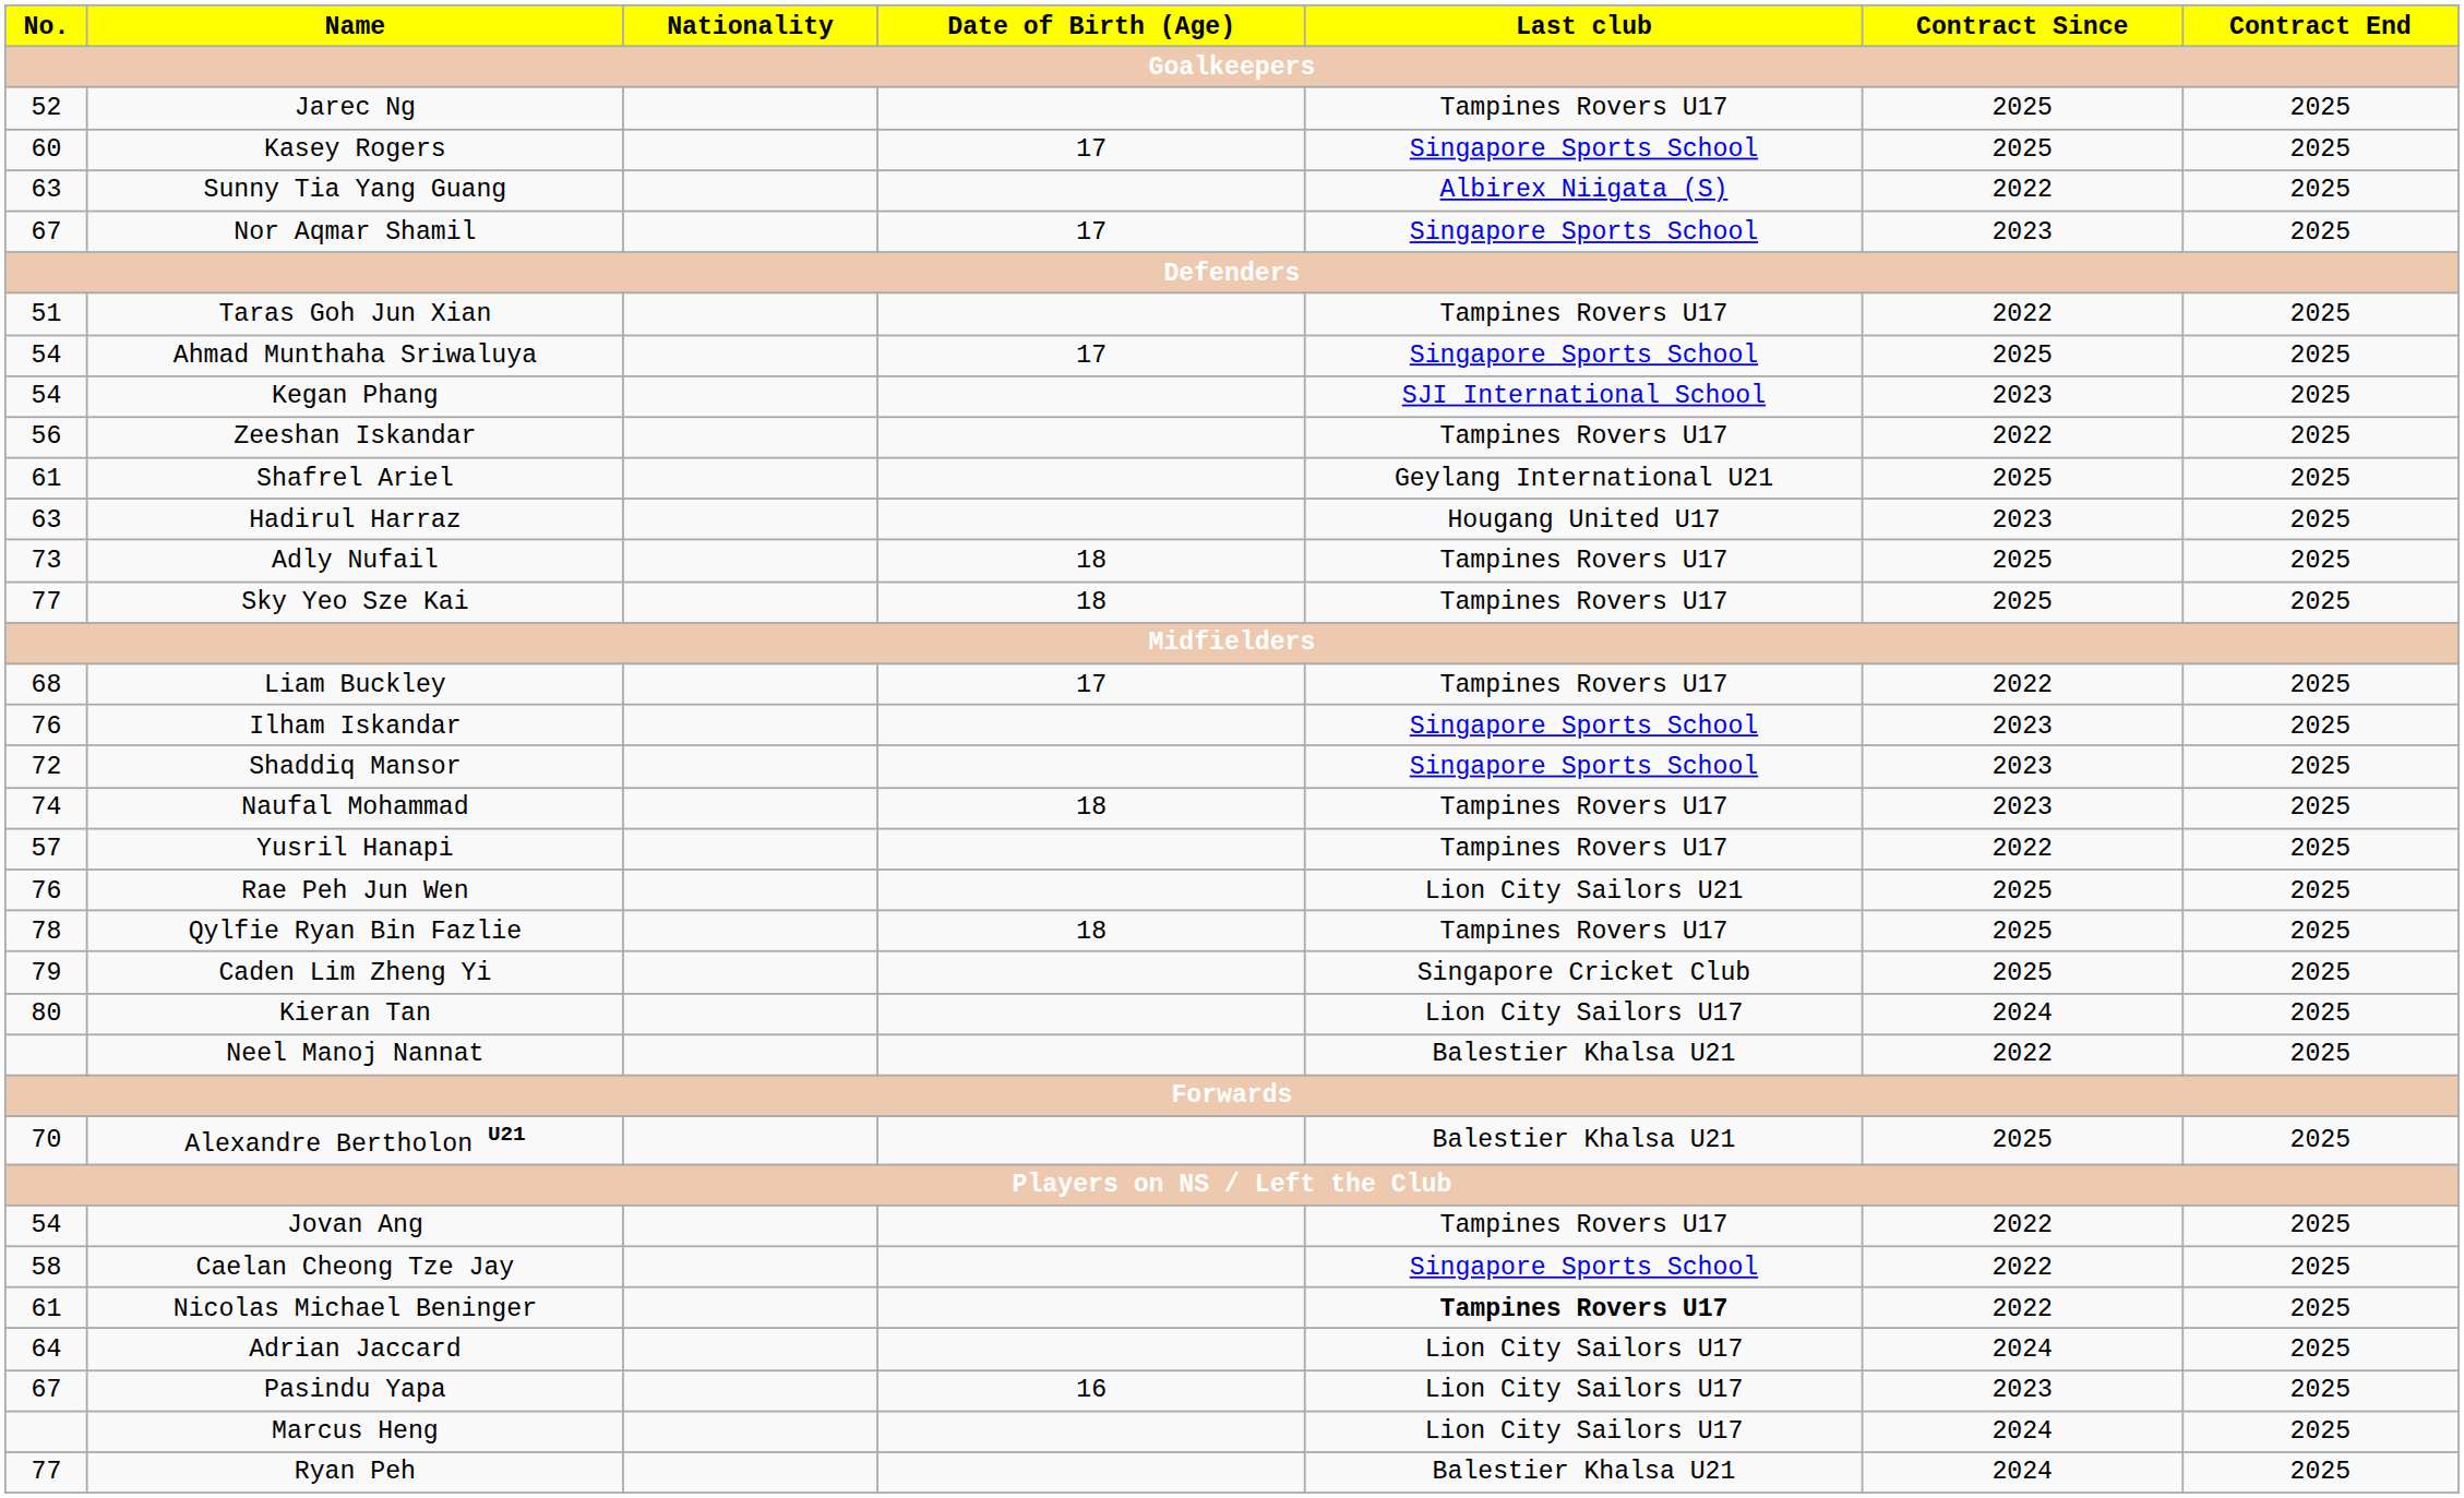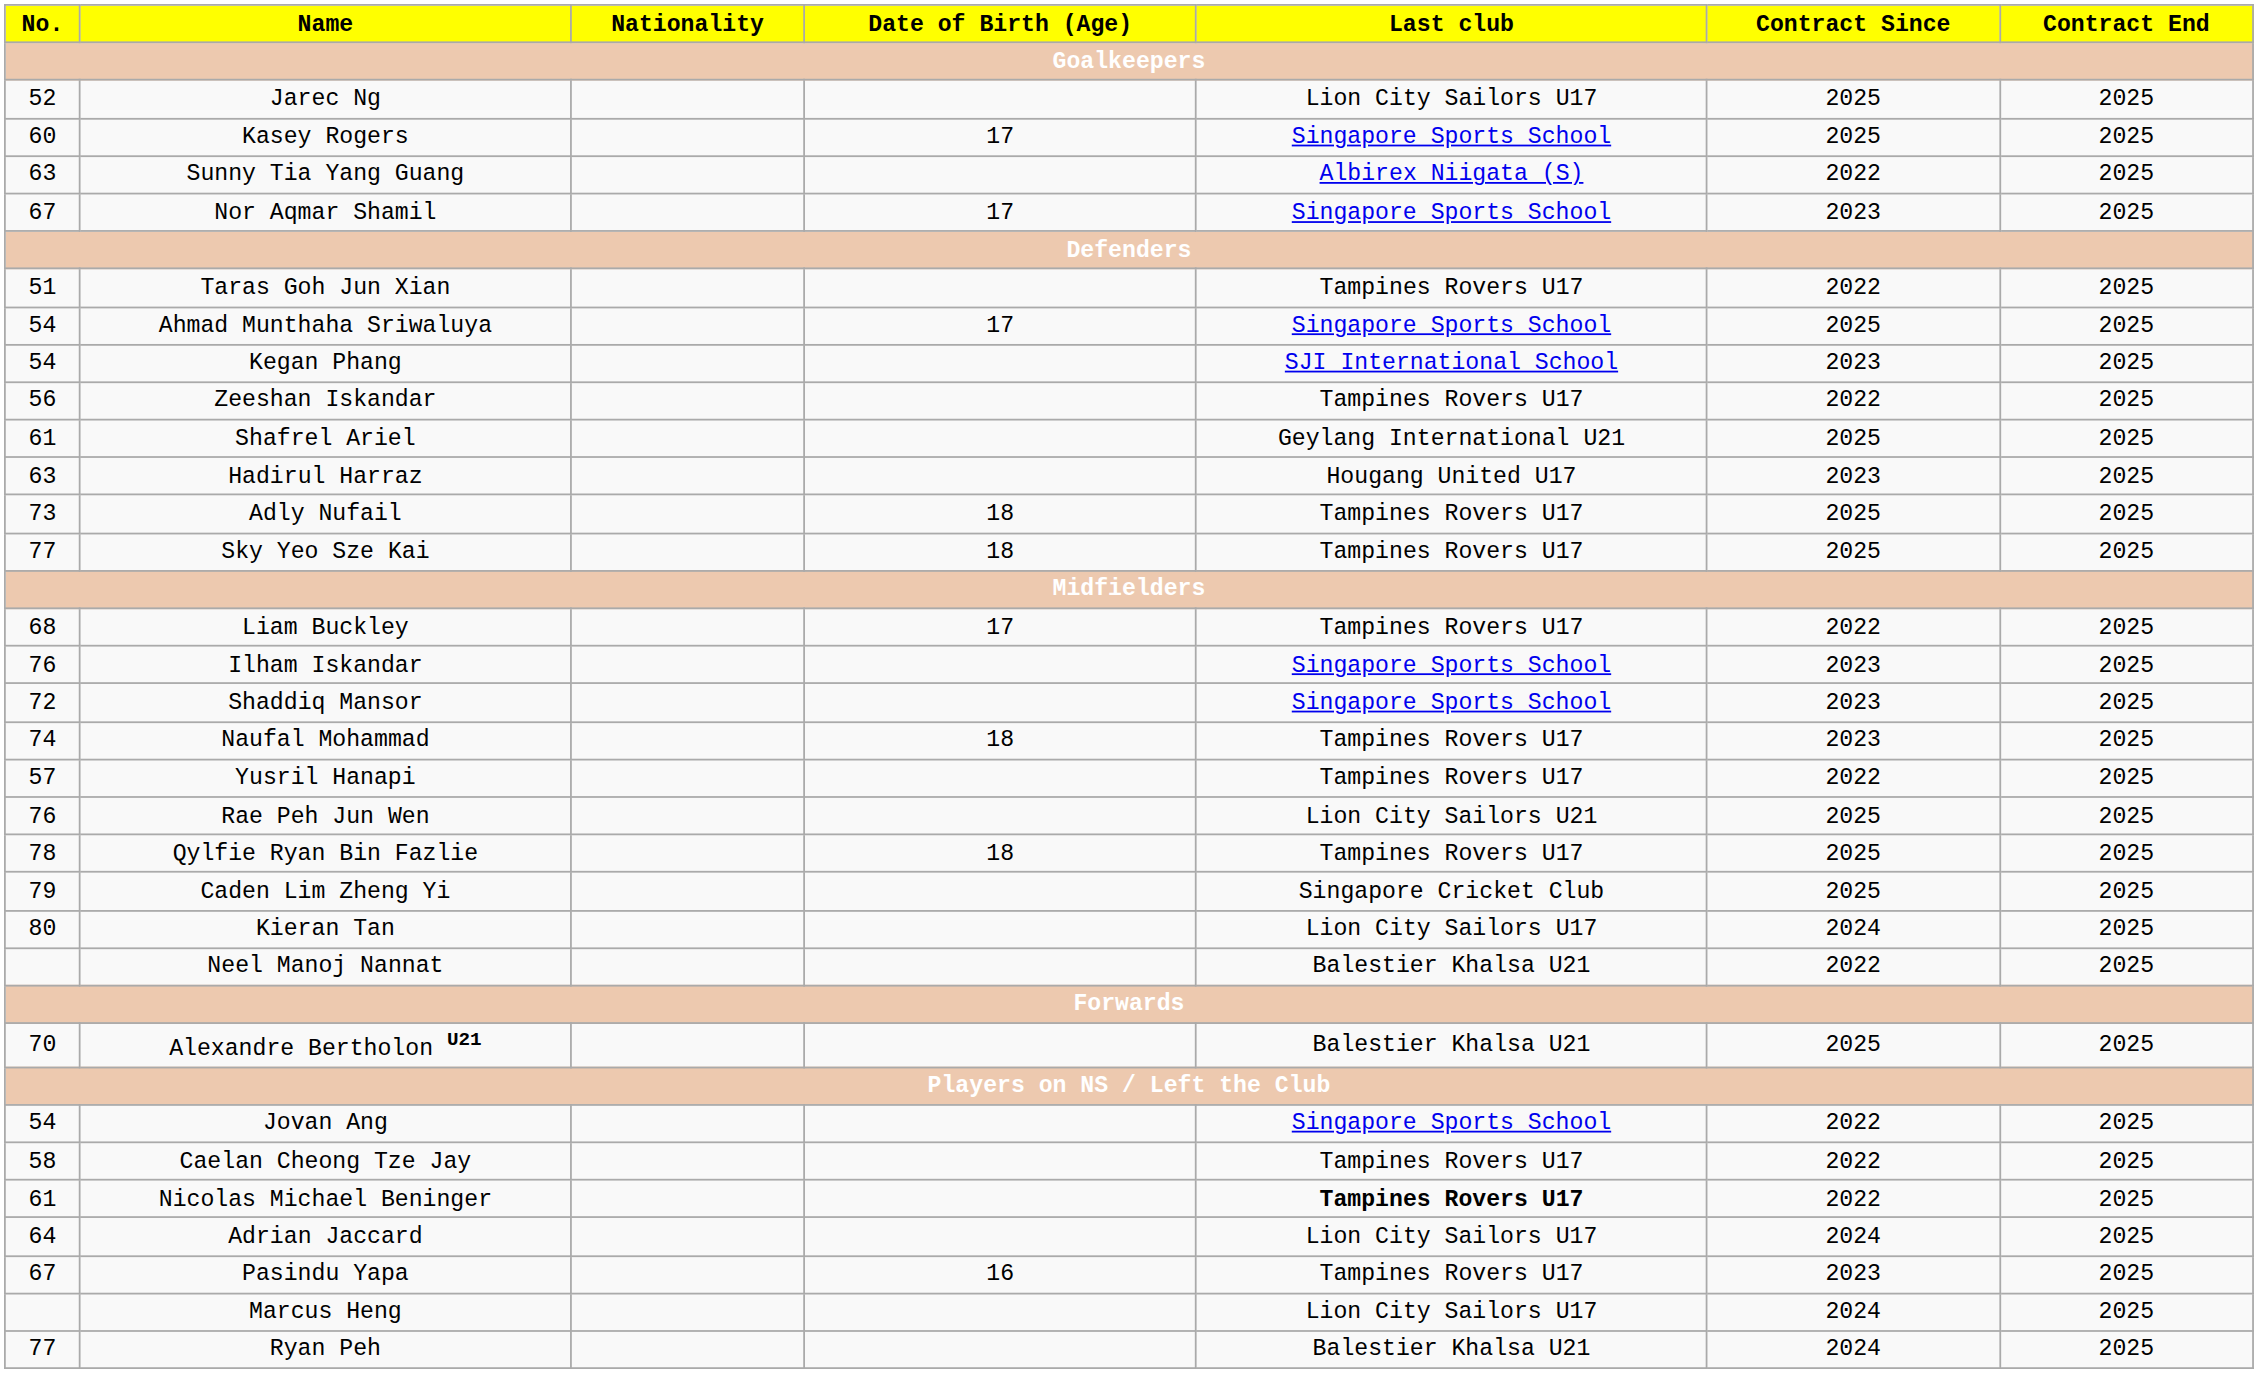Jarec Ng | Last club: Tampines Rovers U17 -> Lion City Sailors U17
Jovan Ang | Last club: Tampines Rovers U17 -> Singapore Sports School
Caelan Cheong Tze Jay | Last club: Singapore Sports School -> Tampines Rovers U17
Pasindu Yapa | Last club: Lion City Sailors U17 -> Tampines Rovers U17
